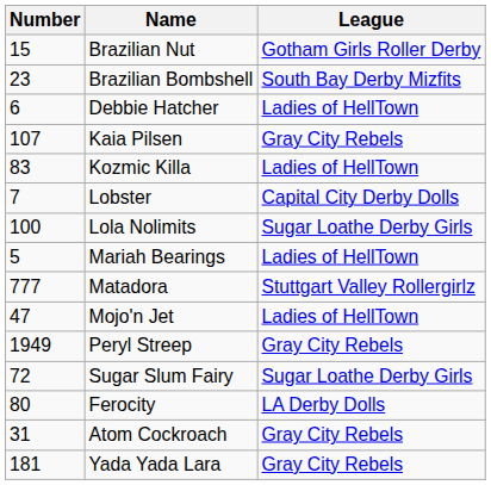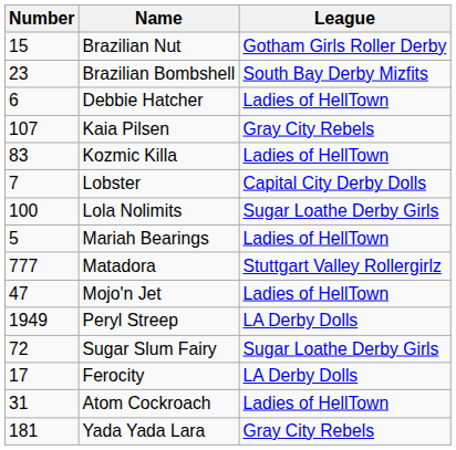Peryl Streep | League: Gray City Rebels -> LA Derby Dolls
Ferocity | Number: 80 -> 17
Atom Cockroach | League: Gray City Rebels -> Ladies of HellTown
